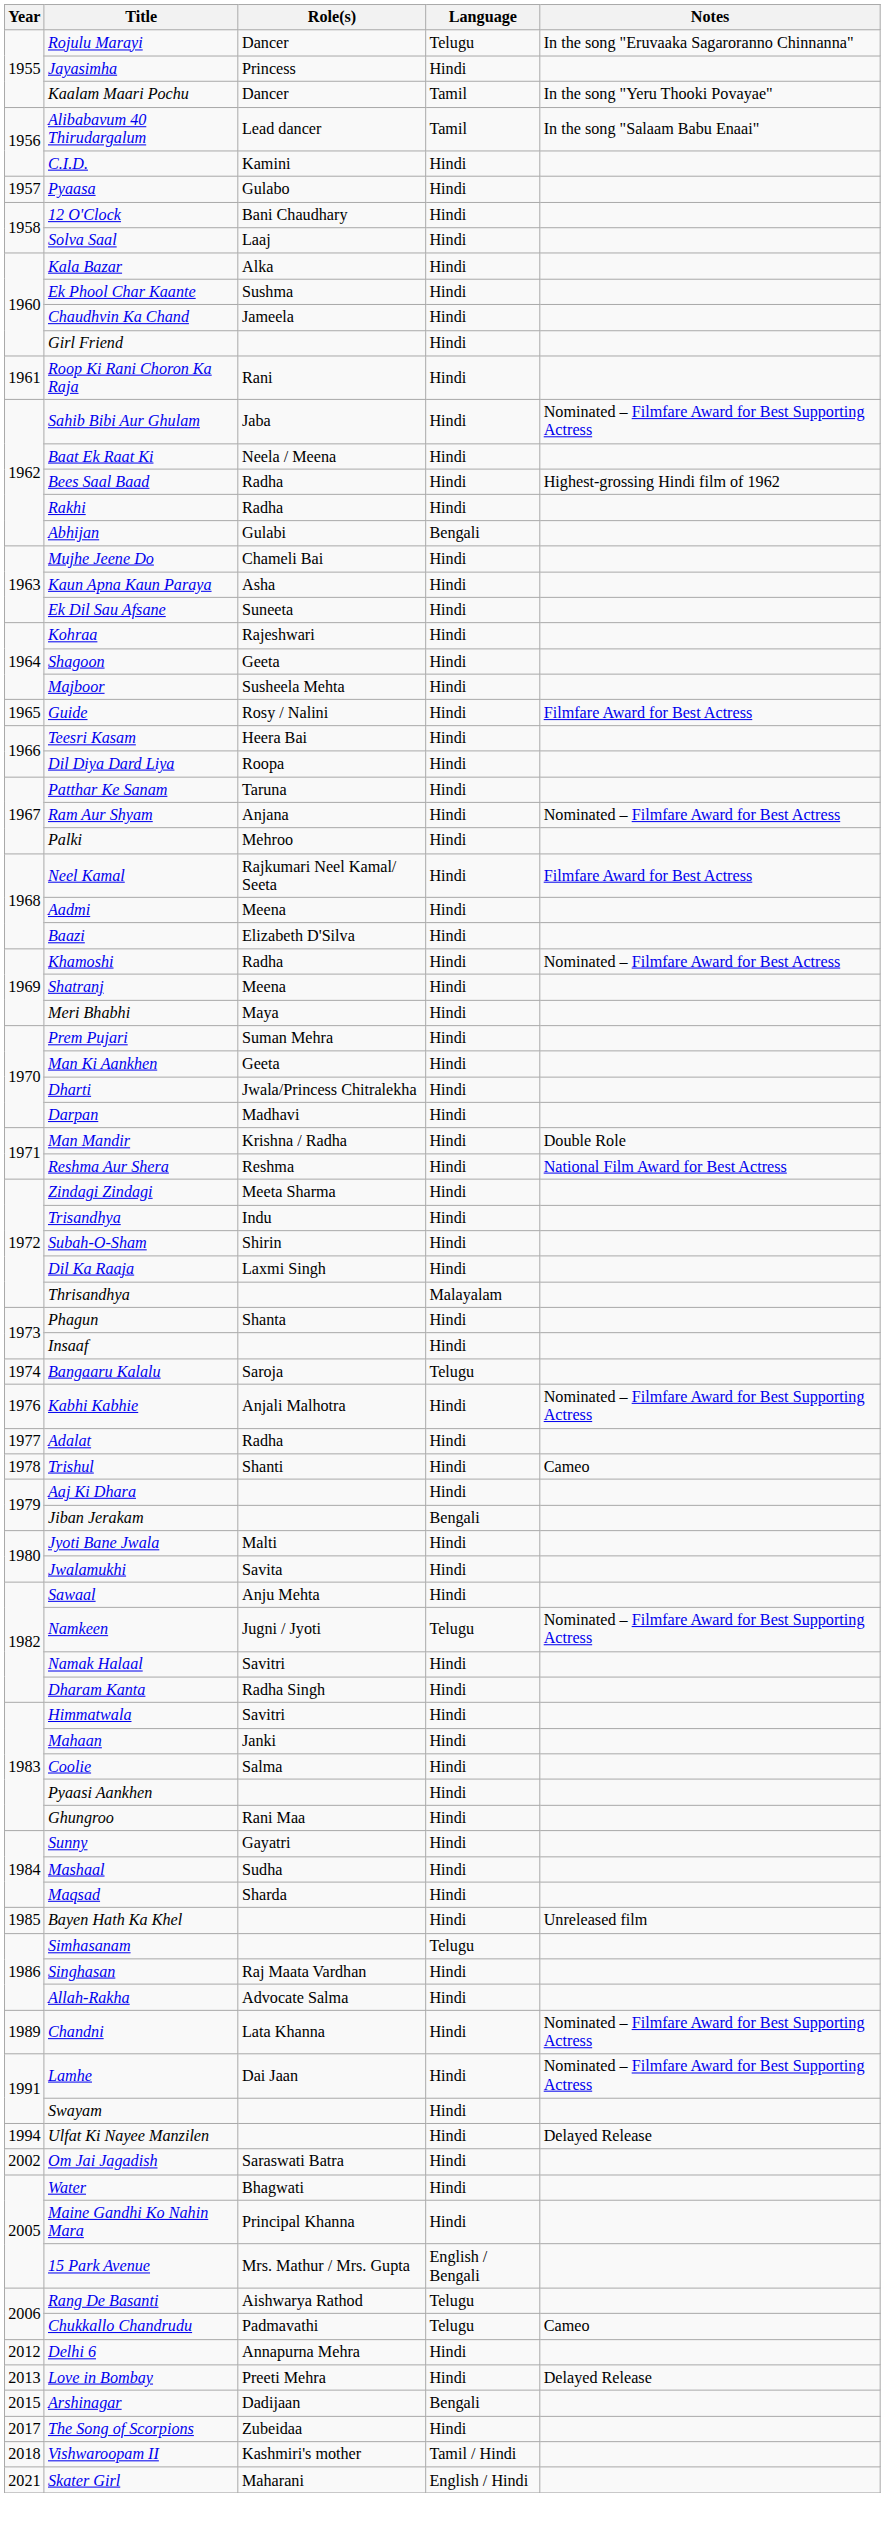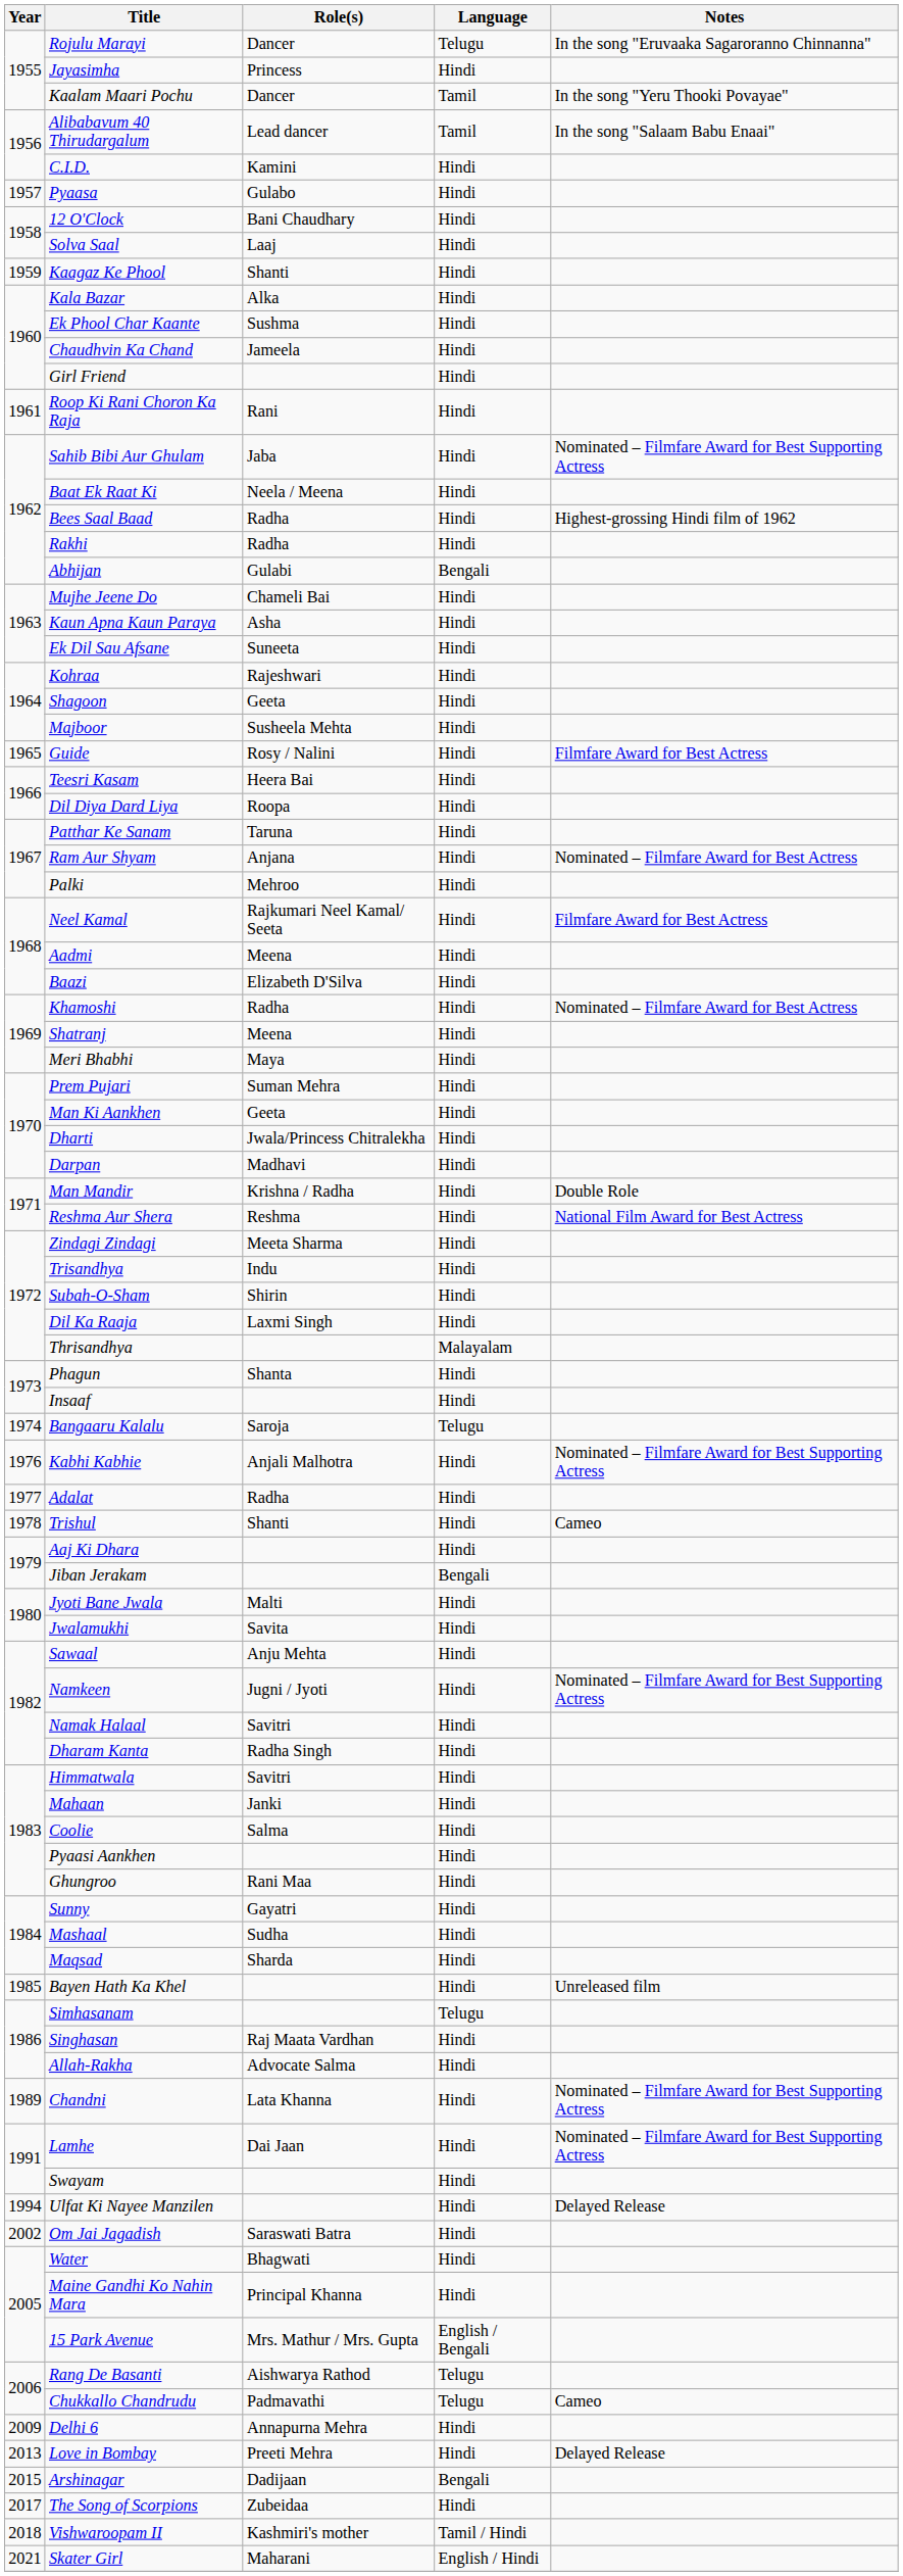+ row: 1959 | Kaagaz Ke Phool | Shanti | Hindi
Namkeen | Language: Telugu -> Hindi
Delhi 6 | Year: 2012 -> 2009
